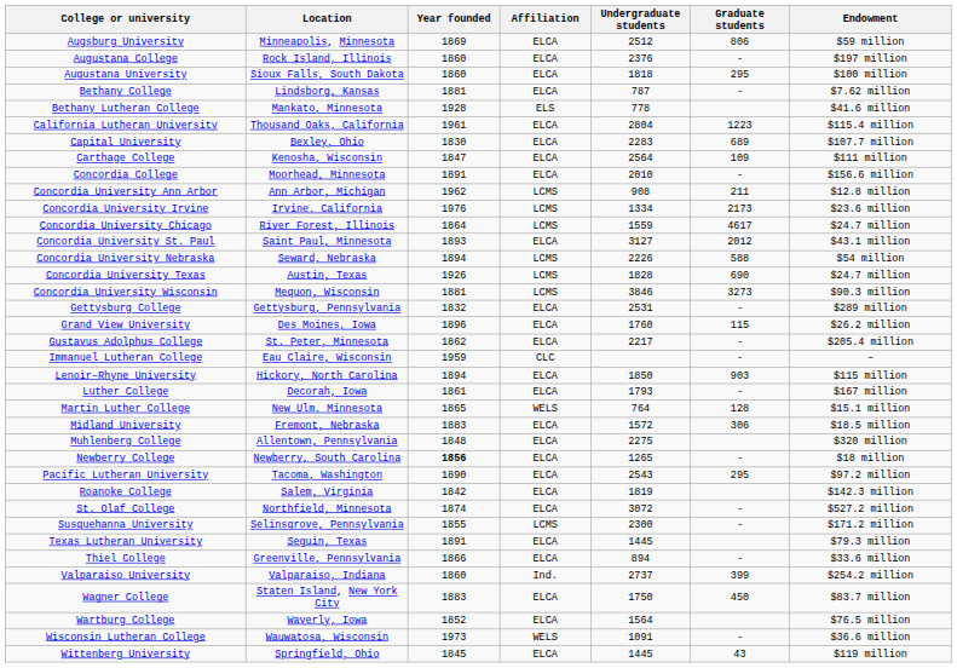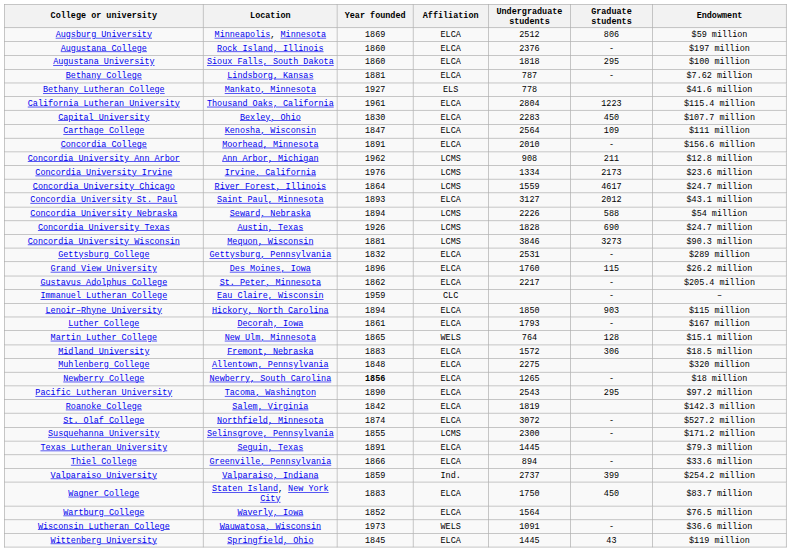Bethany Lutheran College | Year founded: 1928 -> 1927
Capital University | Graduate students: 689 -> 450
Valparaiso University | Year founded: 1860 -> 1859
